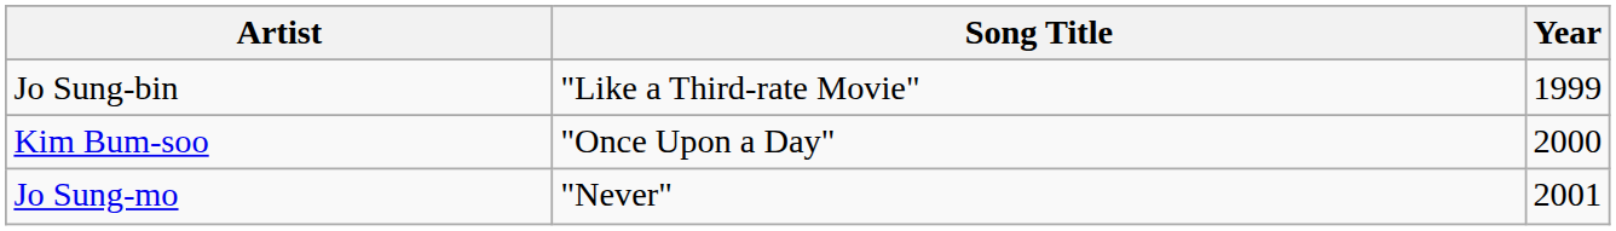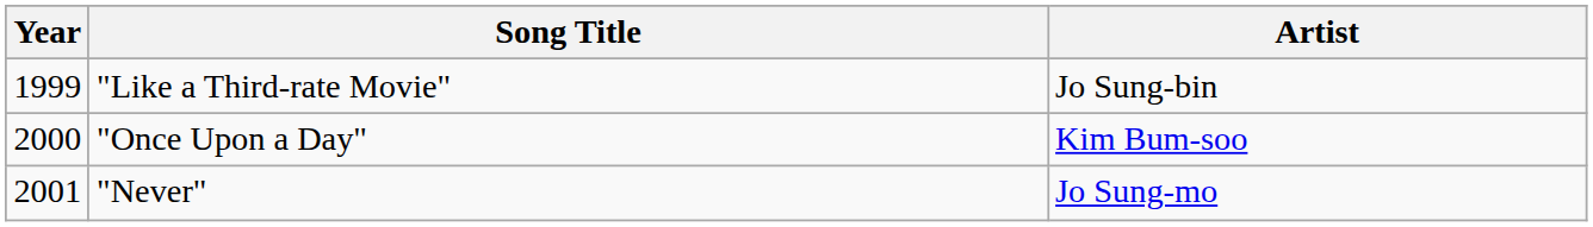columns swapped: Year <-> Artist
